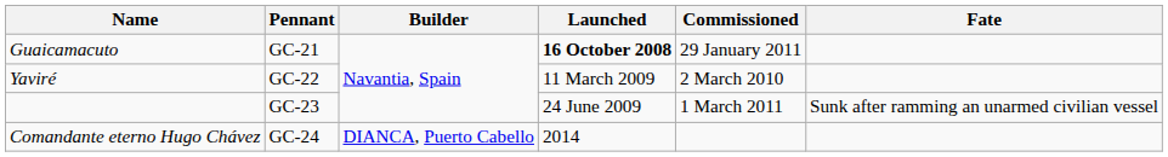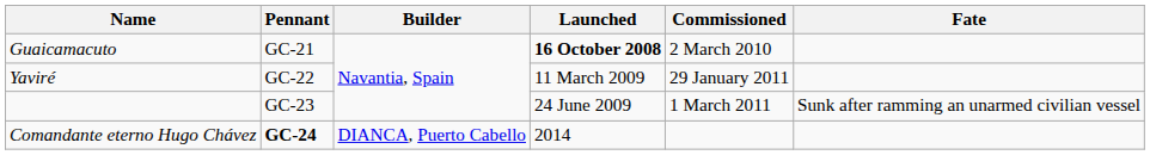Guaicamacuto | Commissioned: 29 January 2011 -> 2 March 2010
Yaviré | Commissioned: 2 March 2010 -> 29 January 2011
Comandante eterno Hugo Chávez | Pennant: normal -> bold
